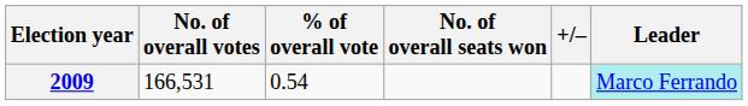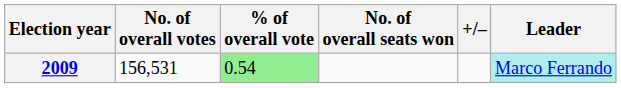2009 | No. of overall votes: 166,531 -> 156,531
2009 | % of overall vote: no background -> lightgreen background
